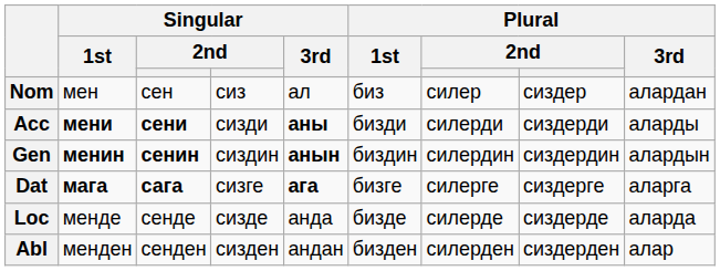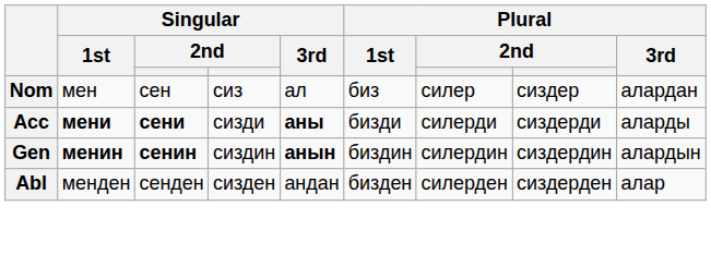- row: Dat | мага | сага | сизге | ага | бизге | силерге | сиздерге | аларга
- row: Loc | менде | сенде | сизде | анда | бизде | силерде | сиздерде | аларда
